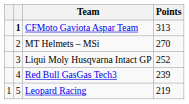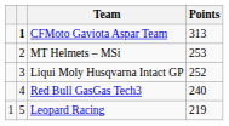MT Helmets – MSi | Points: 270 -> 253
Red Bull GasGas Tech3 | Points: 239 -> 240
